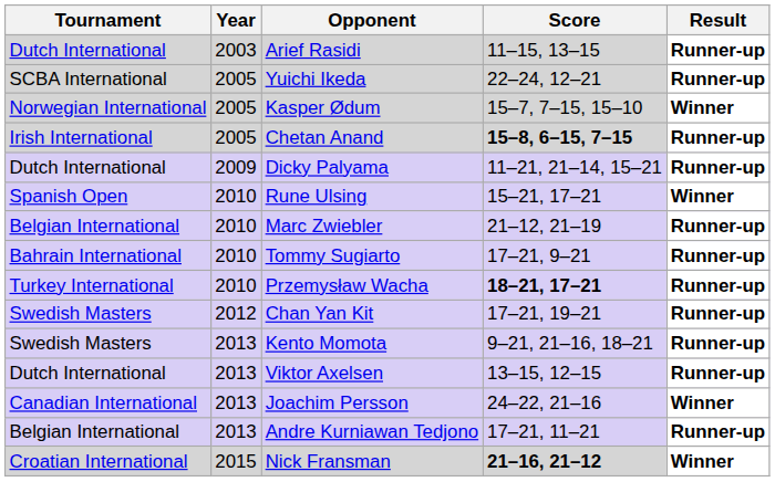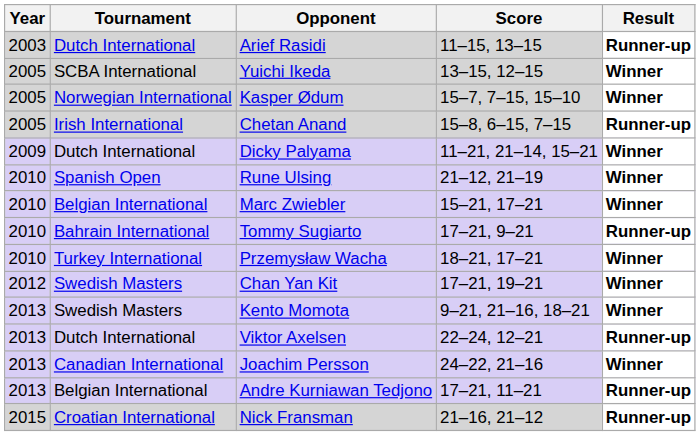columns swapped: Year <-> Tournament
Yuichi Ikeda | Score: 22–24, 12–21 -> 13–15, 12–15
Yuichi Ikeda | Result: Runner-up -> Winner
Chetan Anand | Score: bold -> normal
Dicky Palyama | Result: Runner-up -> Winner
Rune Ulsing | Score: 15–21, 17–21 -> 21–12, 21–19
Marc Zwiebler | Score: 21–12, 21–19 -> 15–21, 17–21
Marc Zwiebler | Result: Runner-up -> Winner
Przemysław Wacha | Score: bold -> normal
Przemysław Wacha | Result: Runner-up -> Winner
Chan Yan Kit | Result: Runner-up -> Winner
Kento Momota | Result: Runner-up -> Winner
Viktor Axelsen | Score: 13–15, 12–15 -> 22–24, 12–21
Nick Fransman | Score: bold -> normal
Nick Fransman | Result: Winner -> Runner-up
